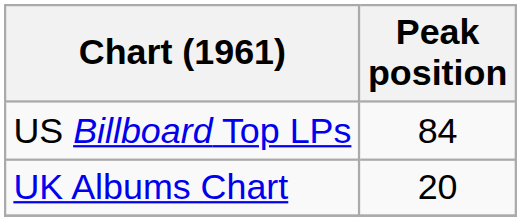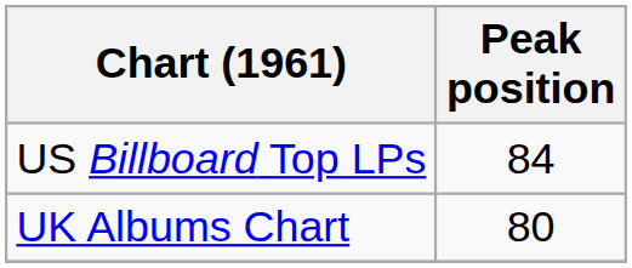UK Albums Chart | Peak position: 20 -> 80
